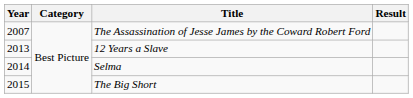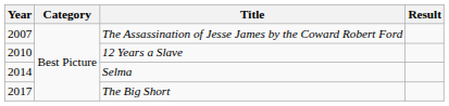12 Years a Slave | Year: 2013 -> 2010
The Big Short | Year: 2015 -> 2017
